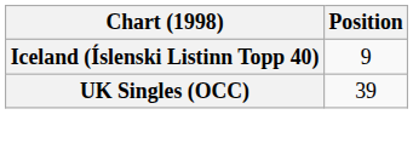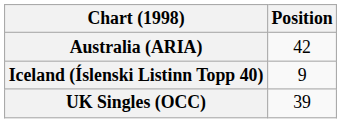+ row: Australia (ARIA) | 42
